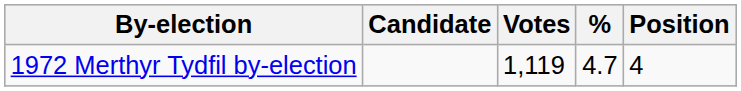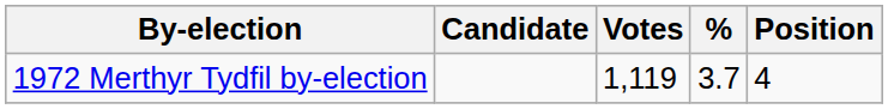1972 Merthyr Tydfil by-election | %: 4.7 -> 3.7
